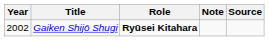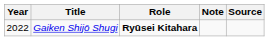Gaiken Shijō Shugi | Year: 2002 -> 2022
